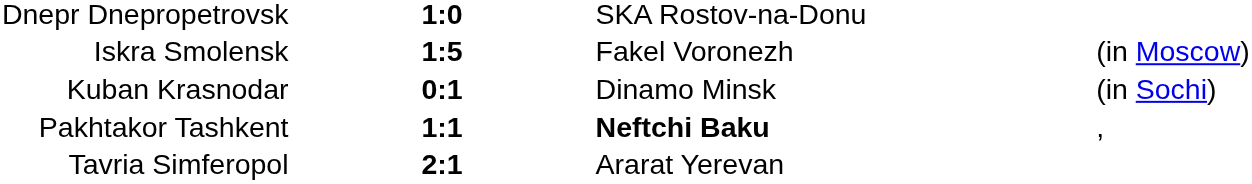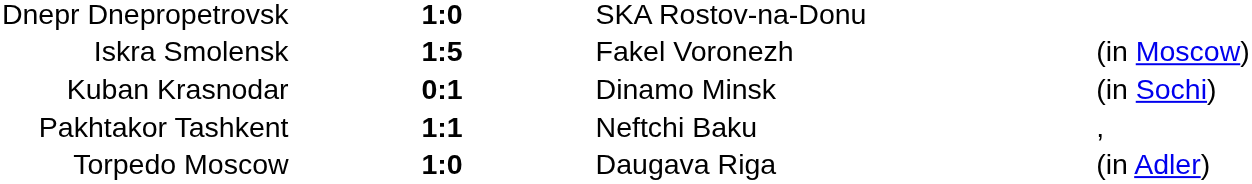Pakhtakor Tashkent | column 3: bold -> normal
- row: Tavria Simferopol | 2:1 | Ararat Yerevan
+ row: Torpedo Moscow | 1:0 | Daugava Riga | (in Adler)
